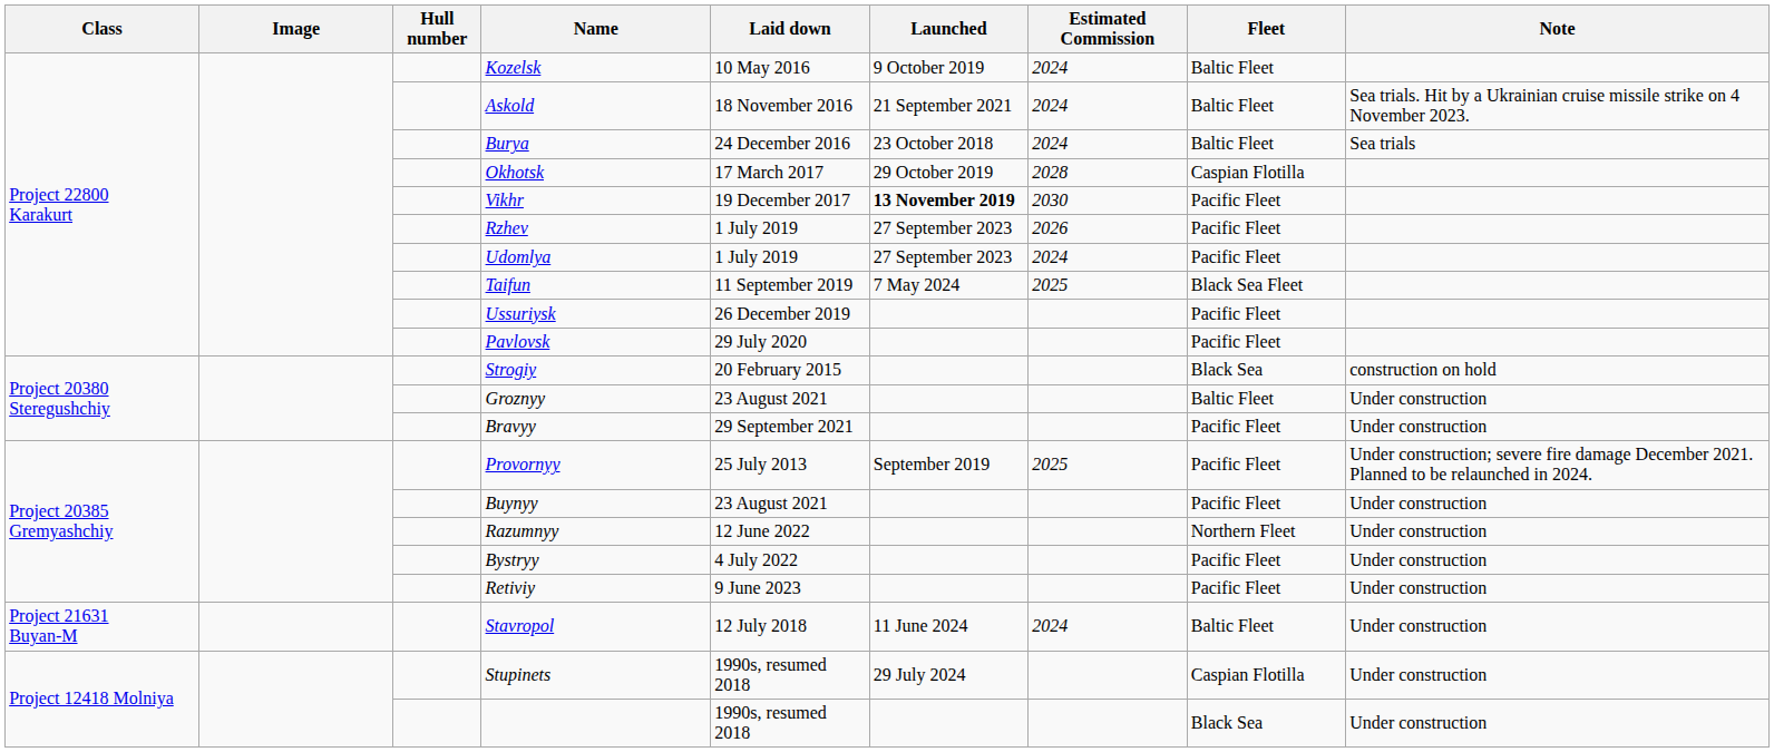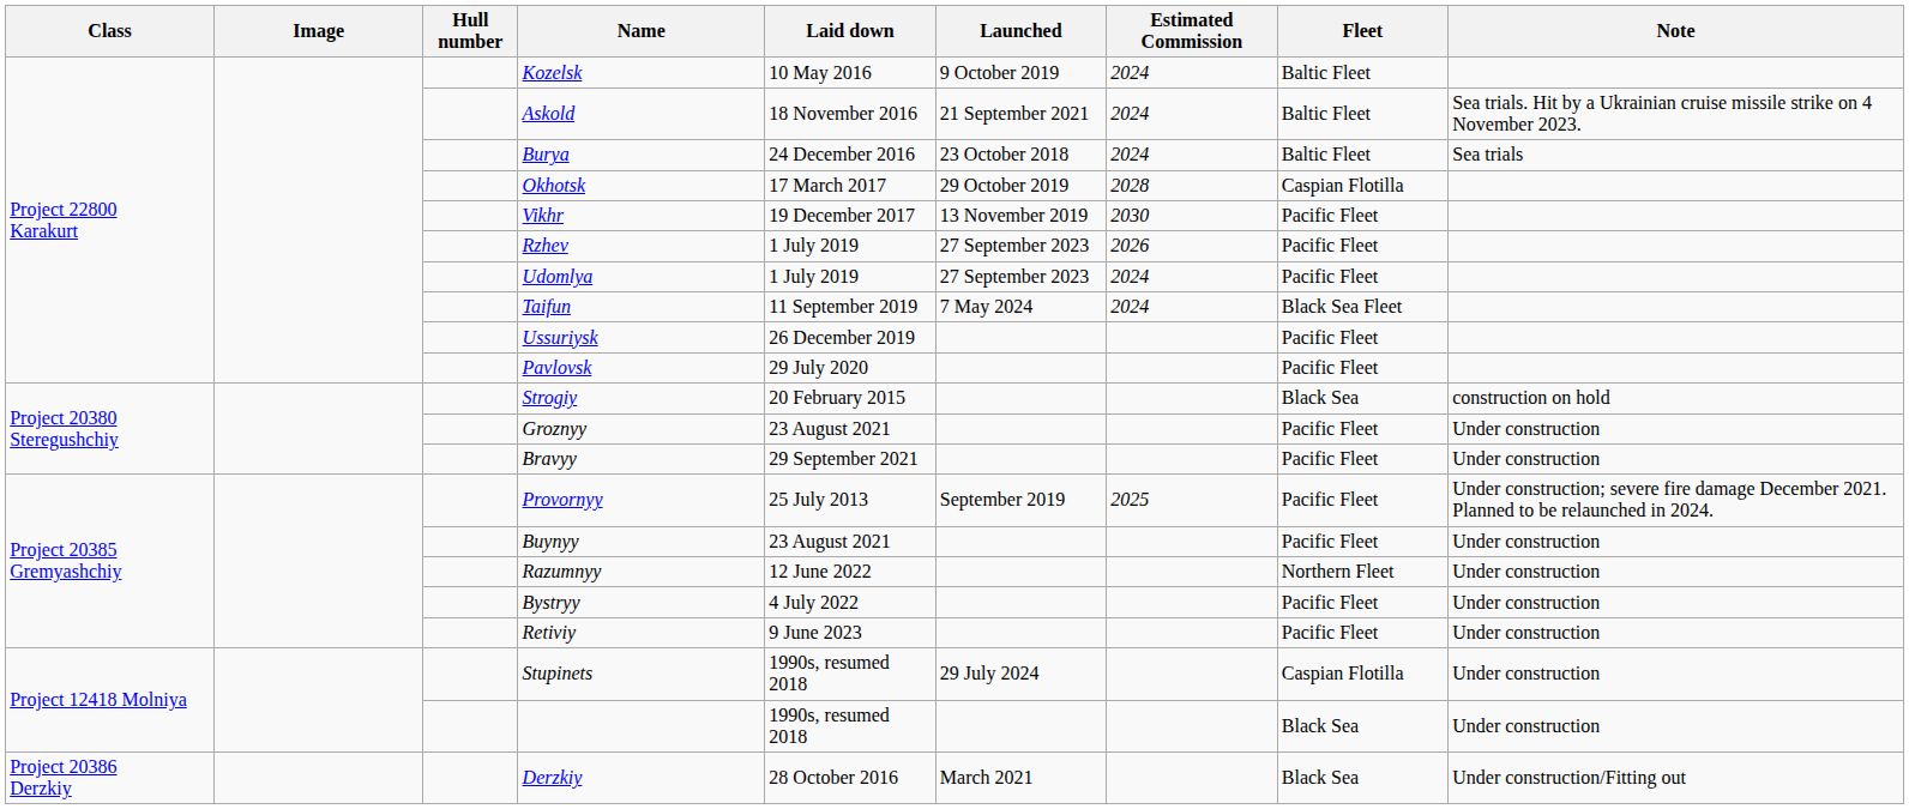Vikhr | Launched: bold -> normal
Taifun | Estimated Commission: 2025 -> 2024
Groznyy | Fleet: Baltic Fleet -> Pacific Fleet
- row: Project 21631 Buyan-M | Stavropol | 12 July 2018 | 11 June 2024 | 2024 | Baltic Fleet | Under construction
+ row: Project 20386 Derzkiy | Derzkiy | 28 October 2016 | March 2021 | Black Sea | Under construction/Fitting out
